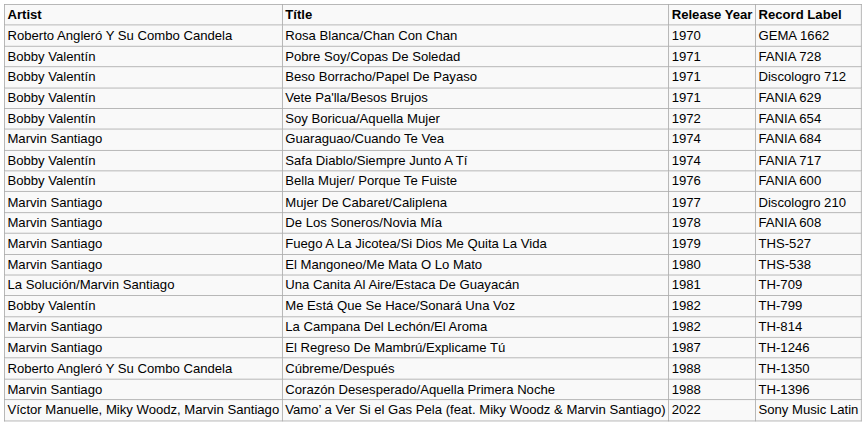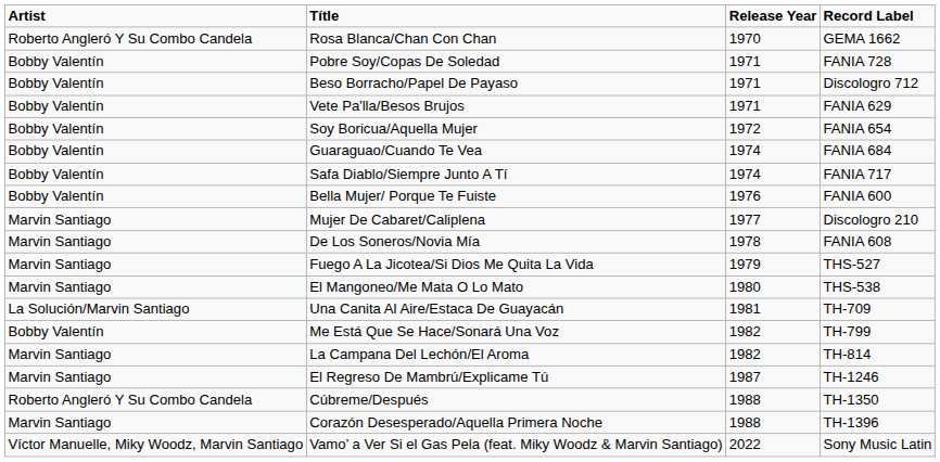Guaraguao/Cuando Te Vea | Artist: Marvin Santiago -> Bobby Valentín
